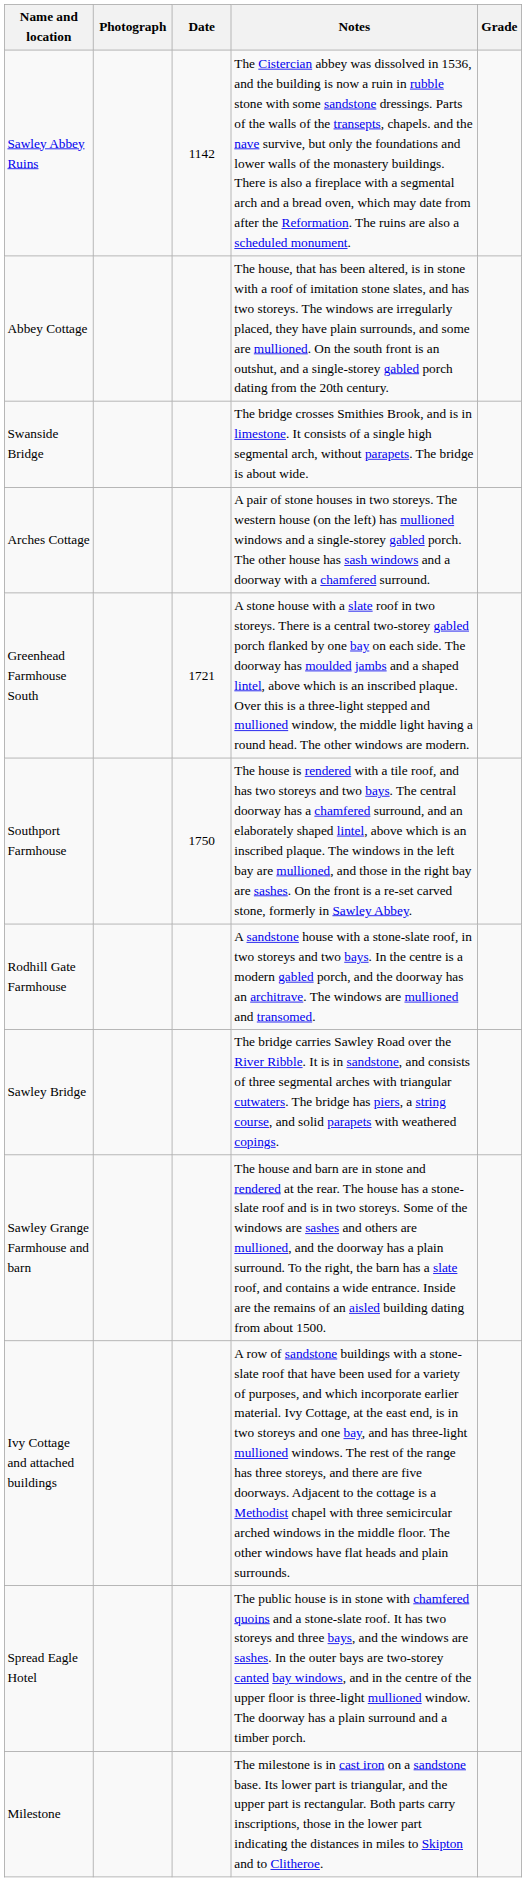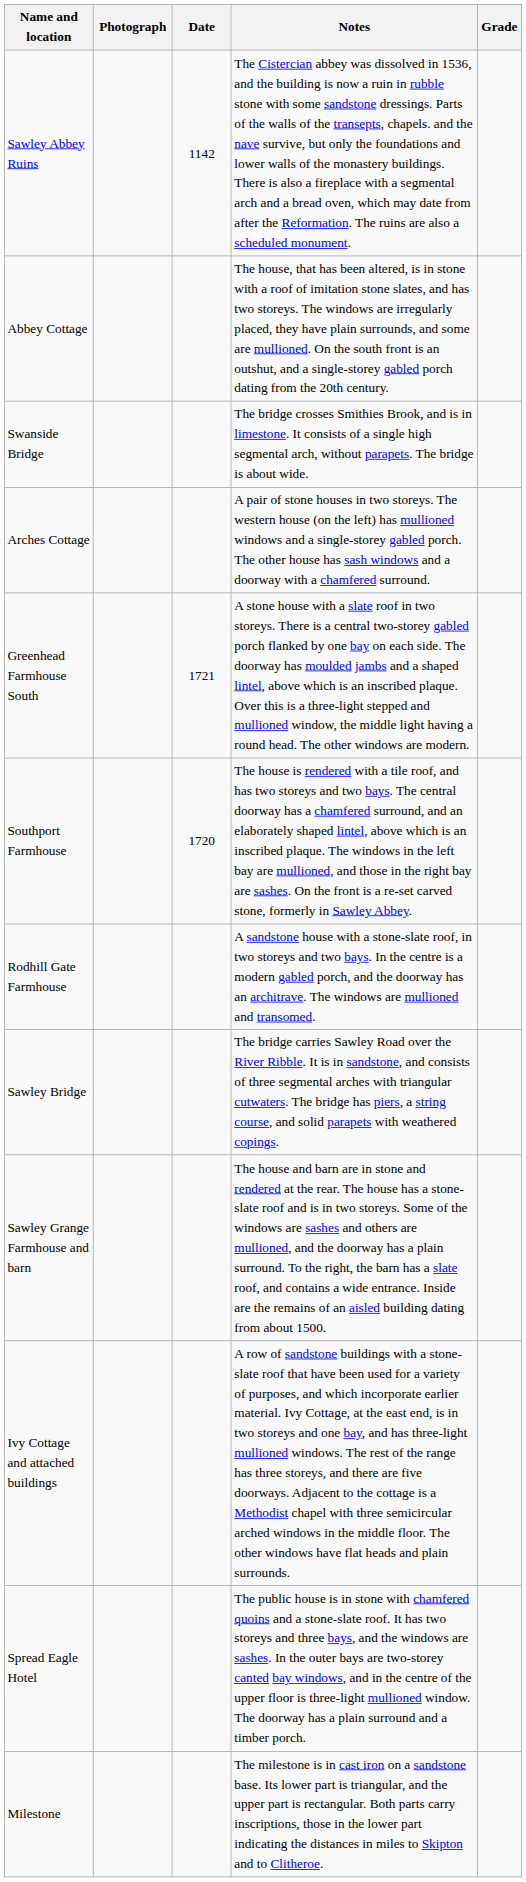Southport Farmhouse | Date: 1750 -> 1720
